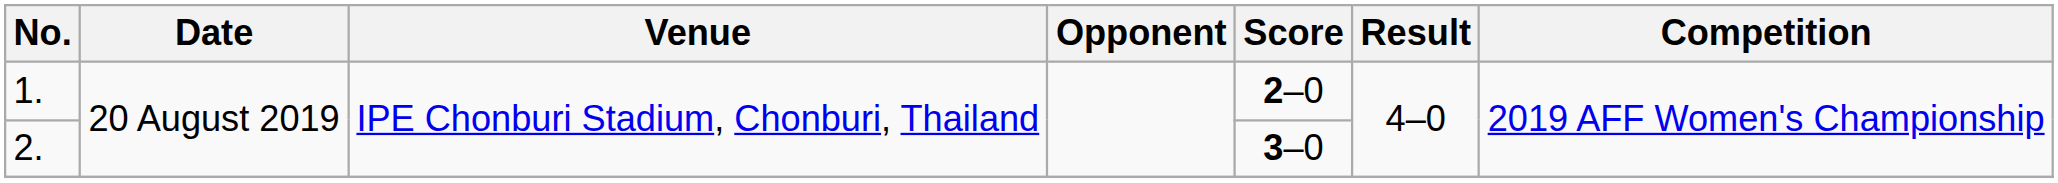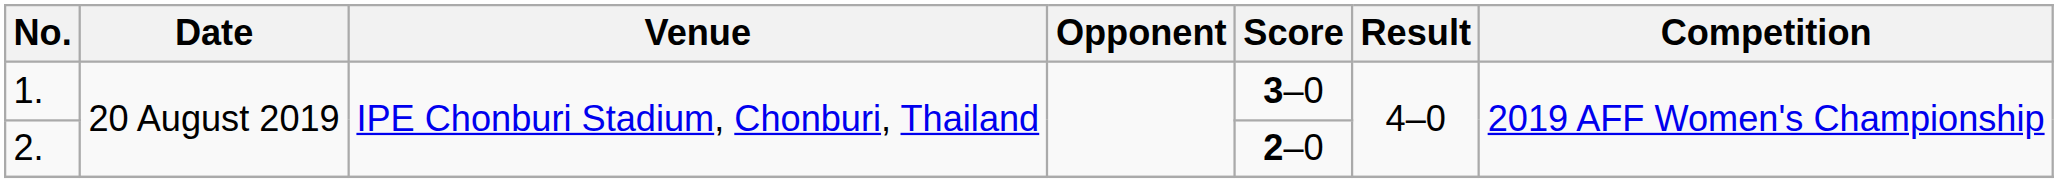1. | Score: 2–0 -> 3–0
2. | Score: 3–0 -> 2–0
